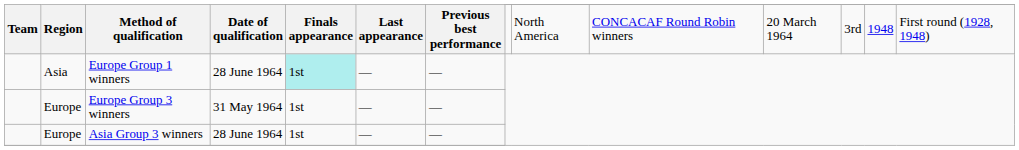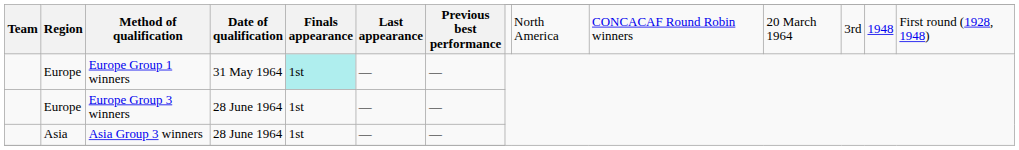Europe Group 1 winners | Region: Asia -> Europe
Europe Group 1 winners | Date of qualification: 28 June 1964 -> 31 May 1964
Europe Group 3 winners | Date of qualification: 31 May 1964 -> 28 June 1964
Asia Group 3 winners | Region: Europe -> Asia
